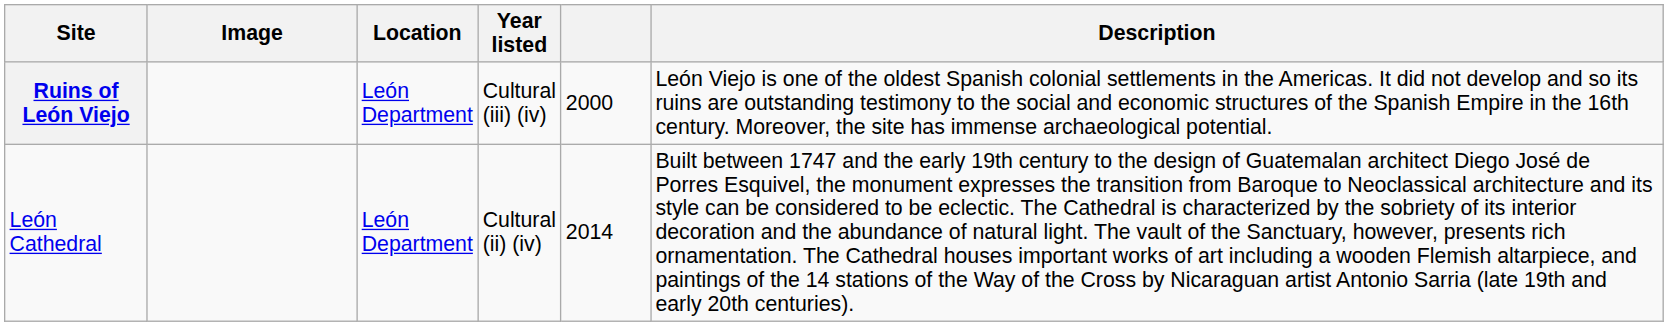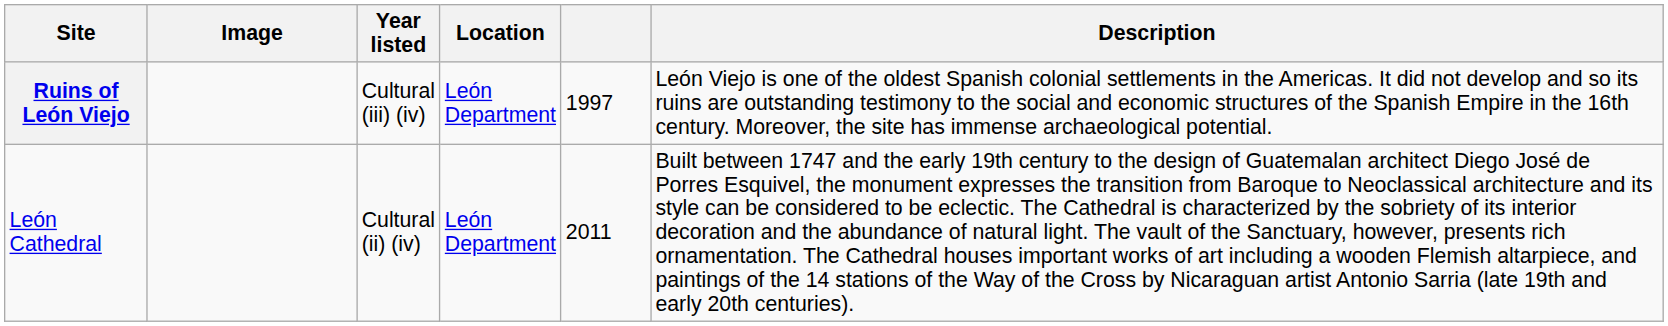columns swapped: Location <-> Year listed
Ruins of León Viejo | column 5: 2000 -> 1997
León Cathedral | column 5: 2014 -> 2011
